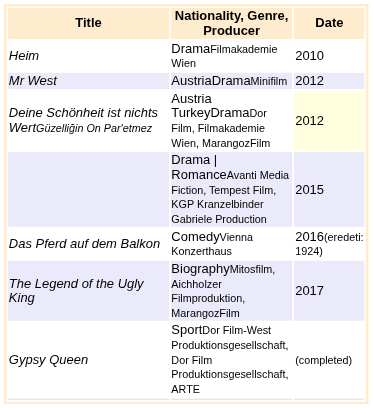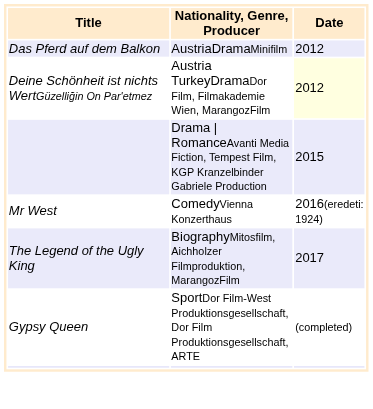- row: Heim | DramaFilmakademie Wien | 2010
AustriaDramaMinifilm | Title: Mr West -> Das Pferd auf dem Balkon
ComedyVienna Konzerthaus | Title: Das Pferd auf dem Balkon -> Mr West
